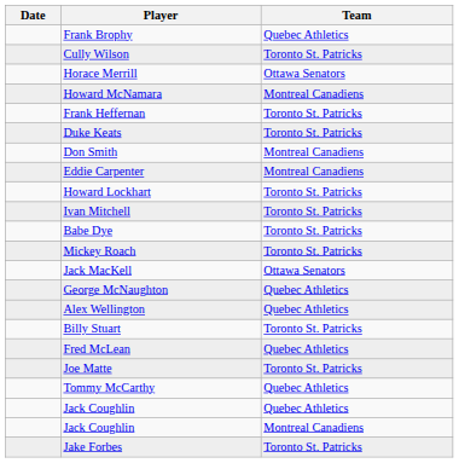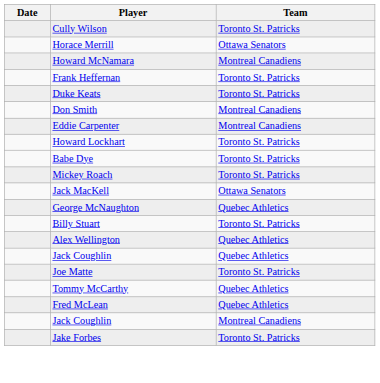- row: Frank Brophy | Quebec Athletics
- row: Ivan Mitchell | Toronto St. Patricks
rows swapped: Billy Stuart <-> Alex Wellington
rows swapped: Jack Coughlin / Quebec Athletics <-> Fred McLean
